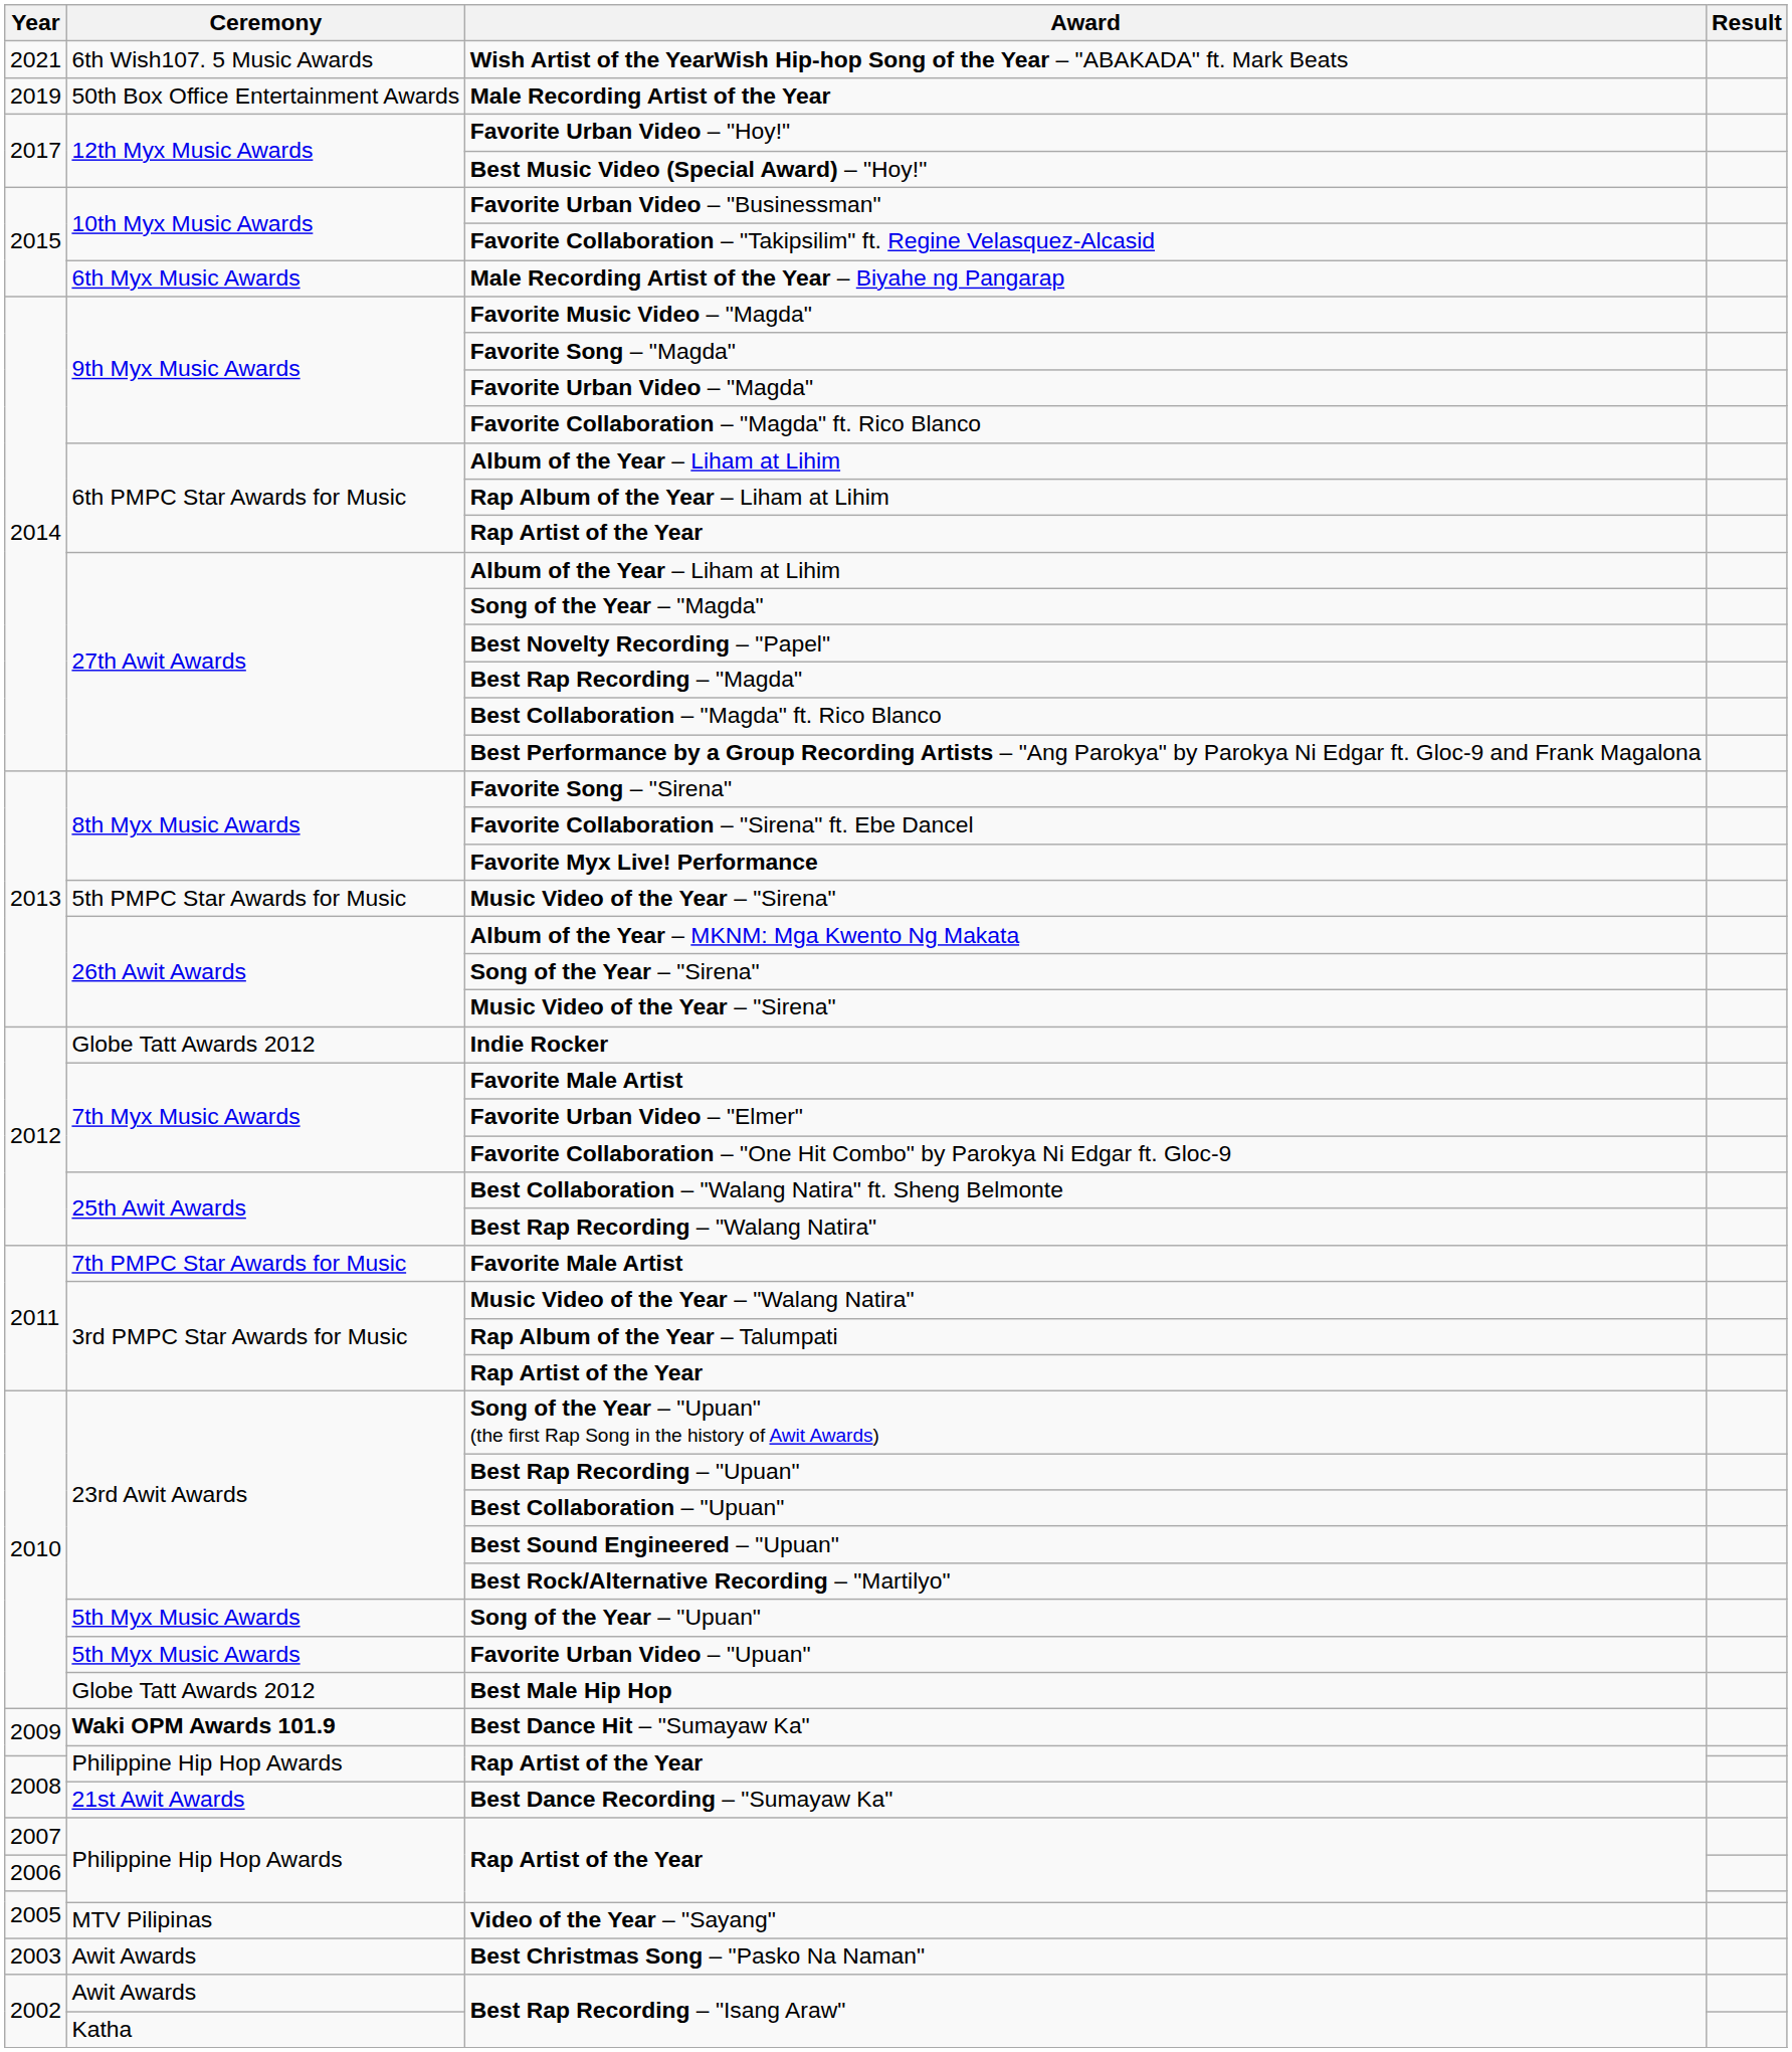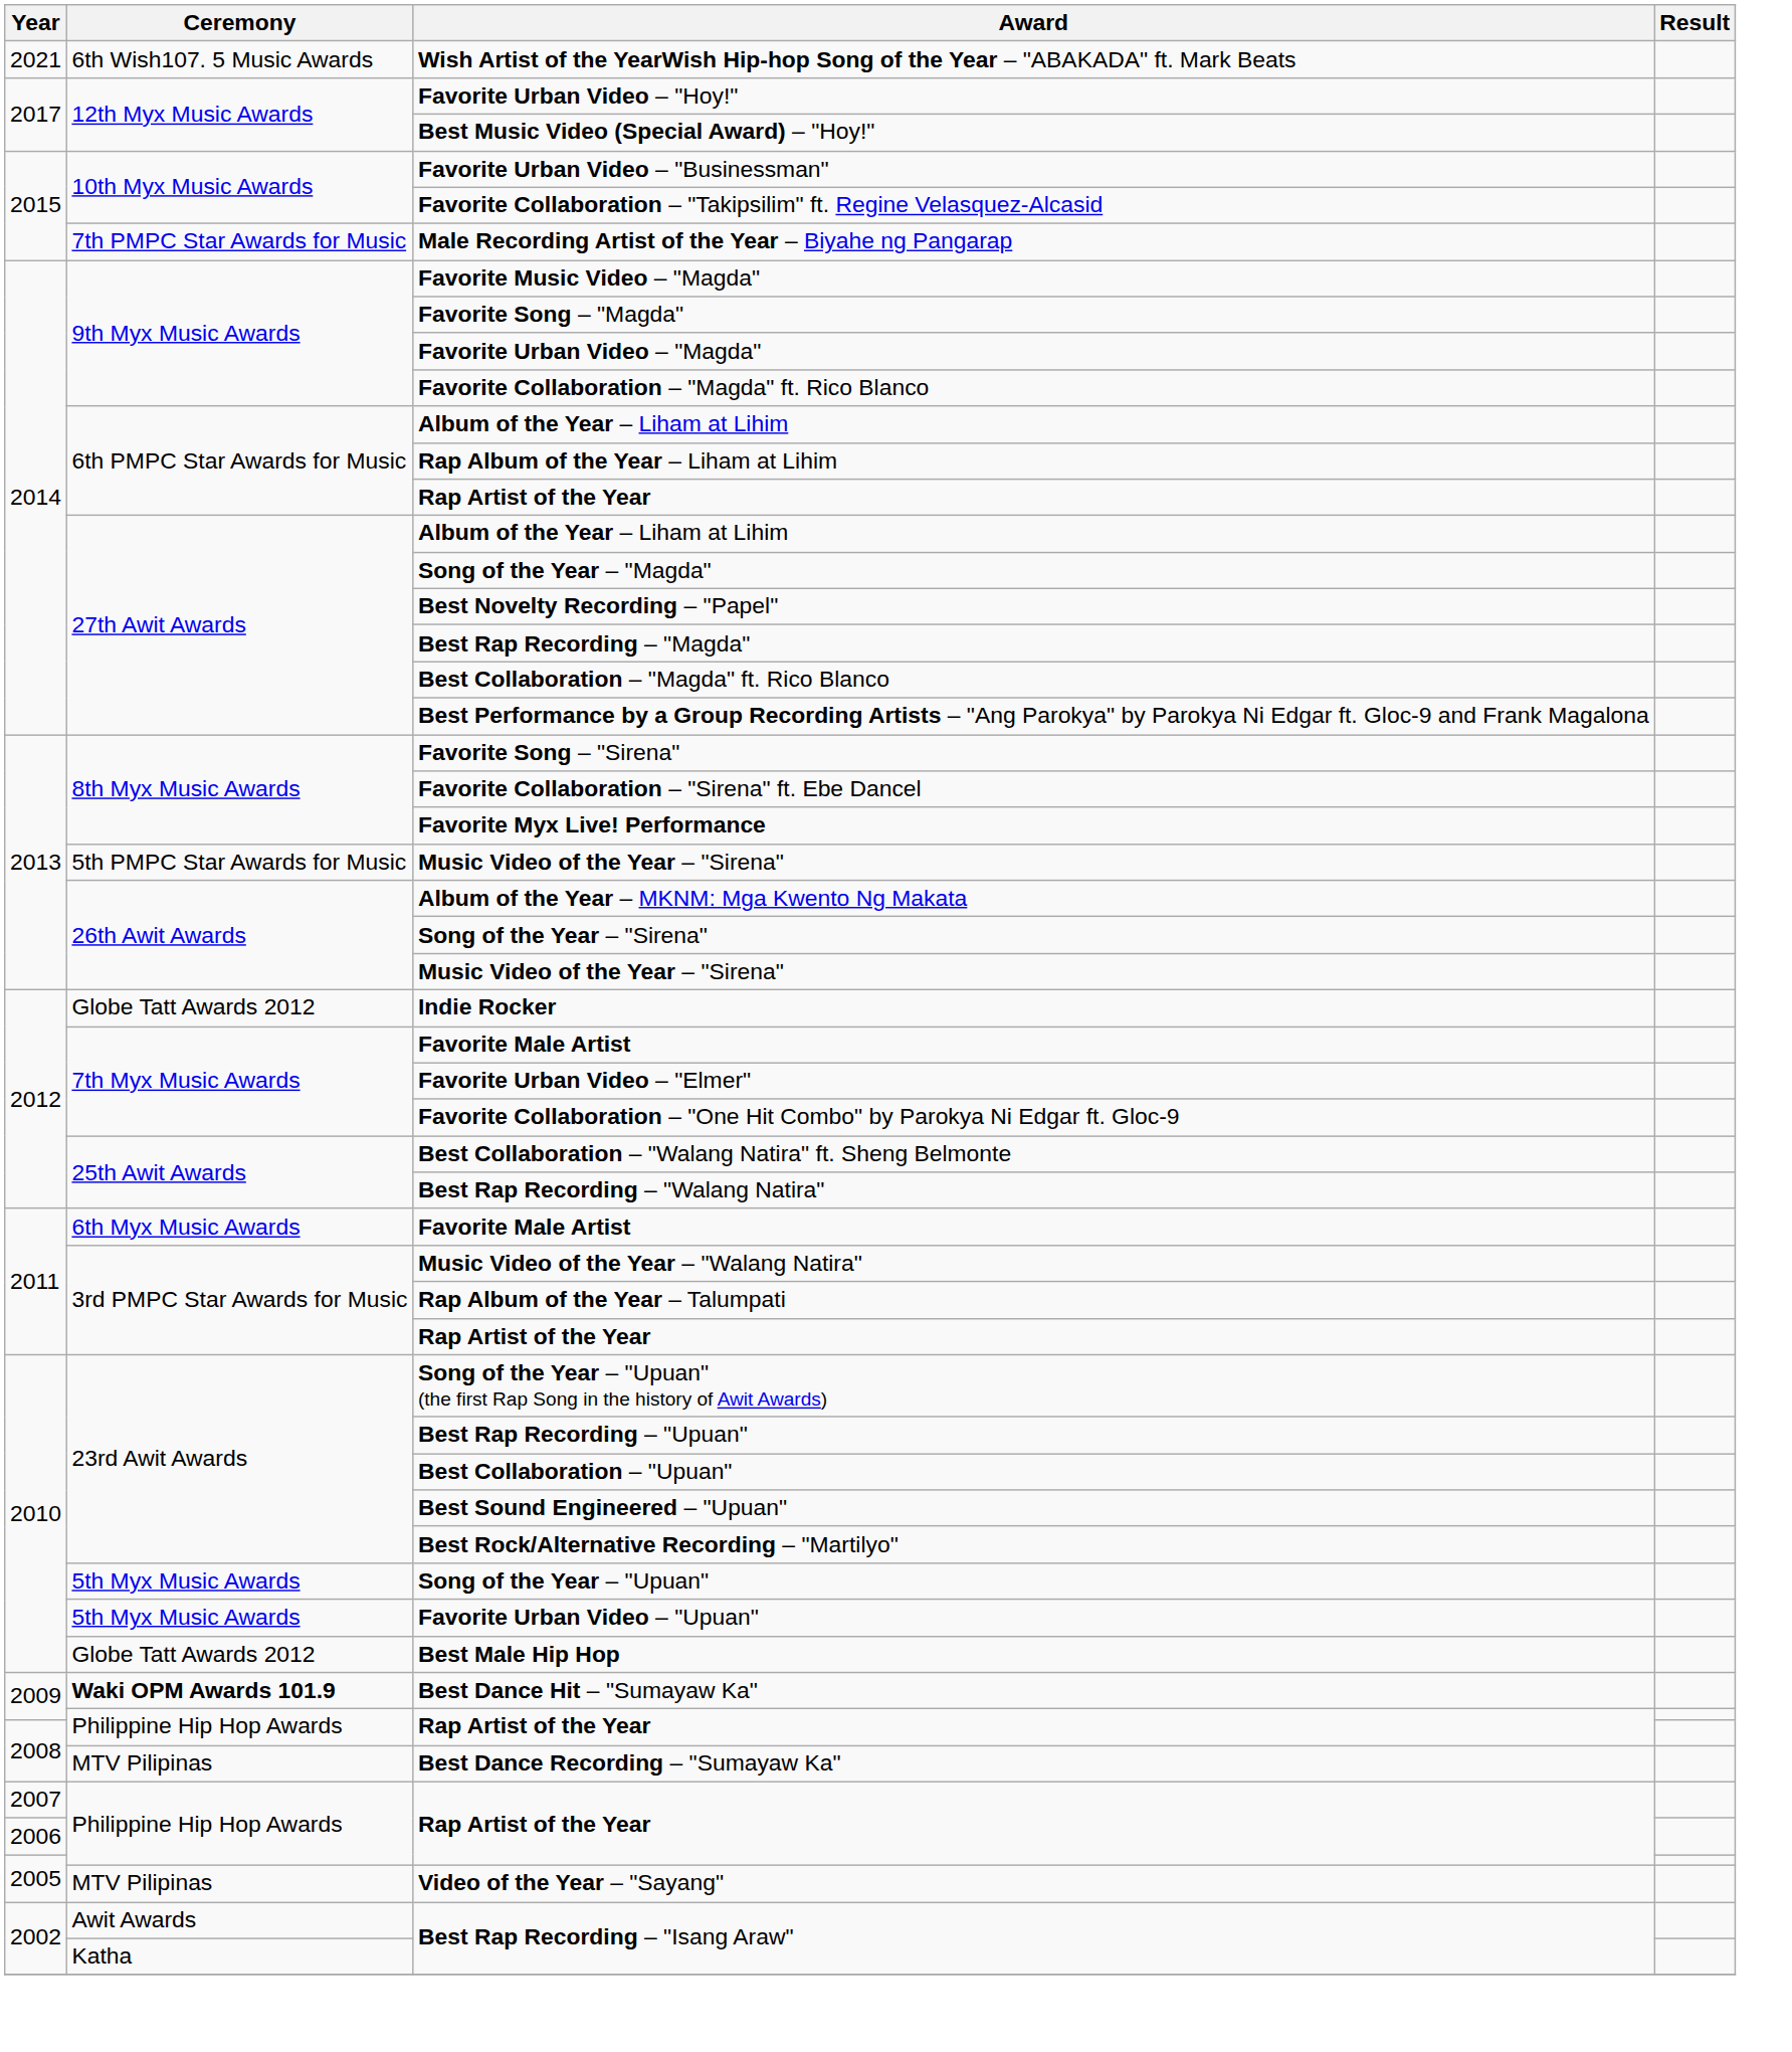- row: 2019 | 50th Box Office Entertainment Awards | Male Recording Artist of the Year
Male Recording Artist of the Year – Biyahe ng Pangarap | Ceremony: 6th Myx Music Awards -> 7th PMPC Star Awards for Music
2011 / Favorite Male Artist | Ceremony: 7th PMPC Star Awards for Music -> 6th Myx Music Awards
Best Dance Recording – "Sumayaw Ka" | Ceremony: 21st Awit Awards -> MTV Pilipinas
- row: 2003 | Awit Awards | Best Christmas Song – "Pasko Na Naman"
